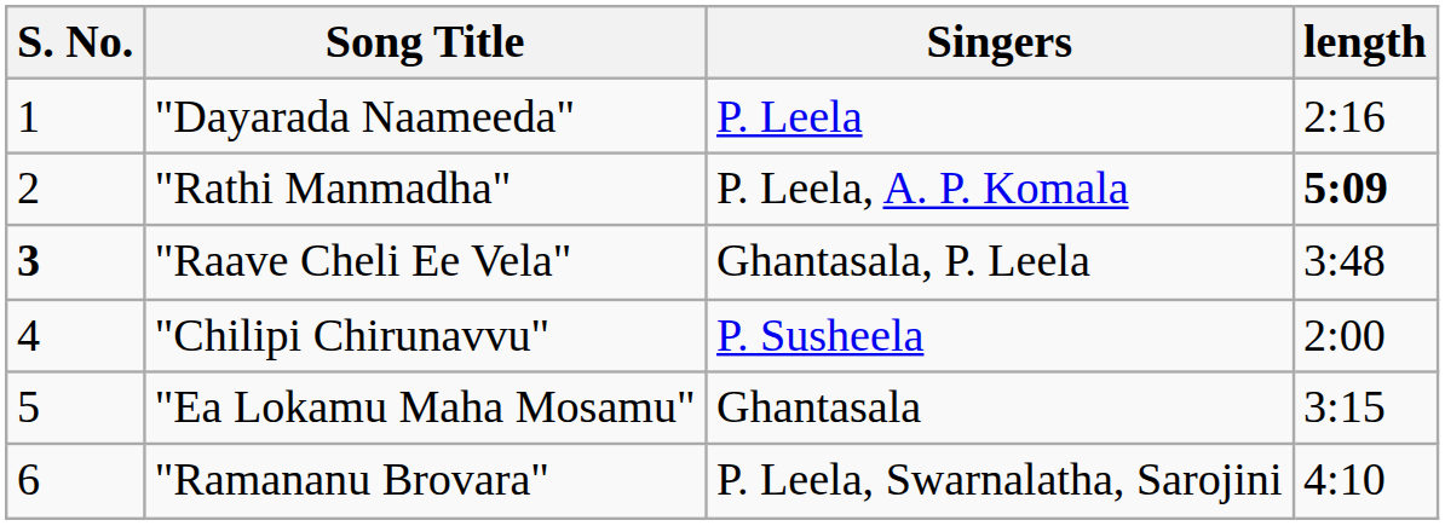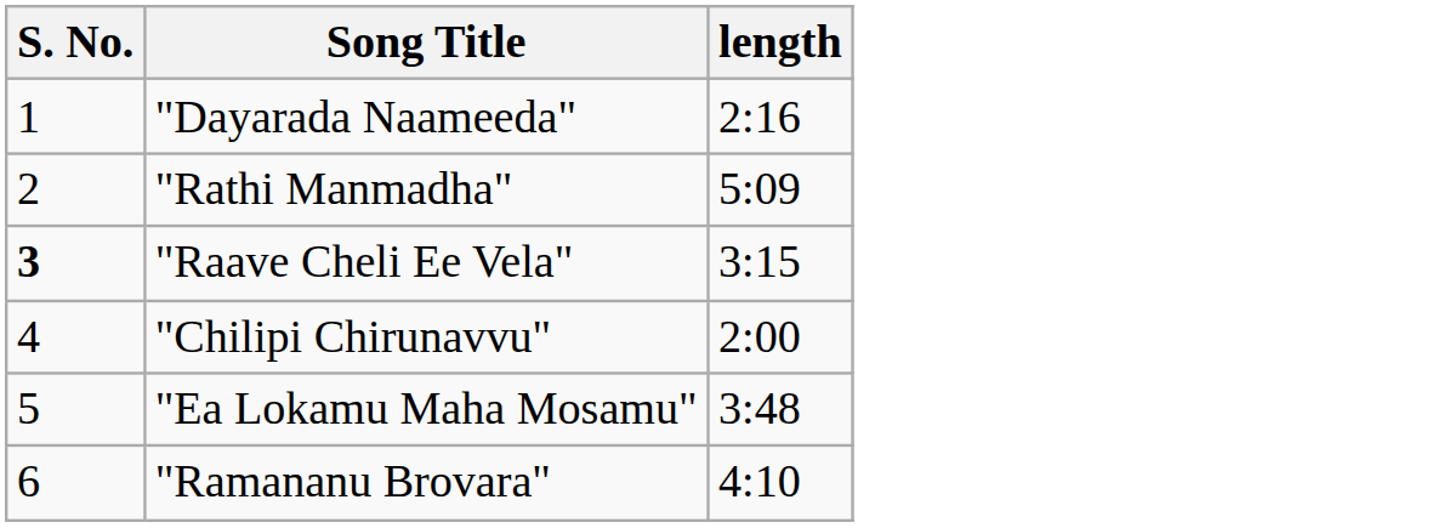- column: Singers | P. Leela | P. Leela, A. P. Komala | Ghantasala, P. Leela | P. Susheela | Ghantasala | P. Leela, Swarnalatha, Sarojini
"Rathi Manmadha" | length: bold -> normal
"Raave Cheli Ee Vela" | length: 3:48 -> 3:15
"Ea Lokamu Maha Mosamu" | length: 3:15 -> 3:48
